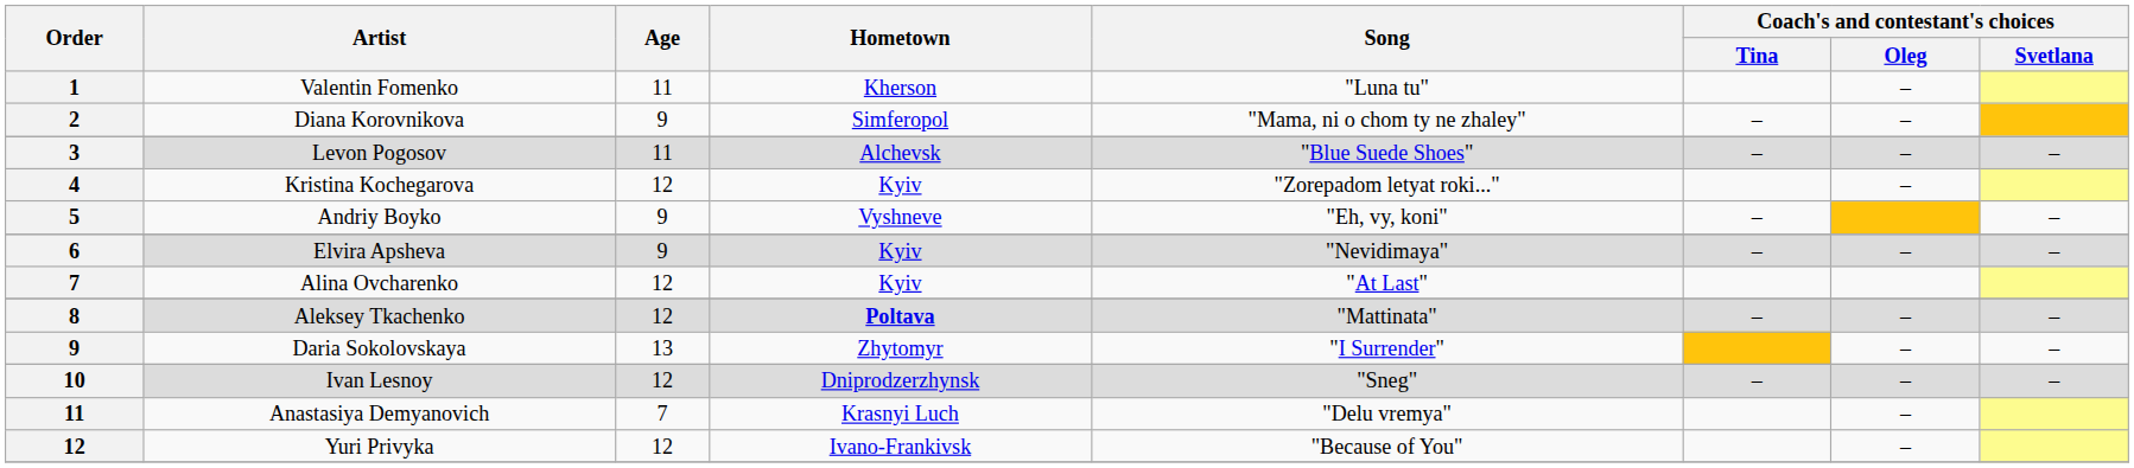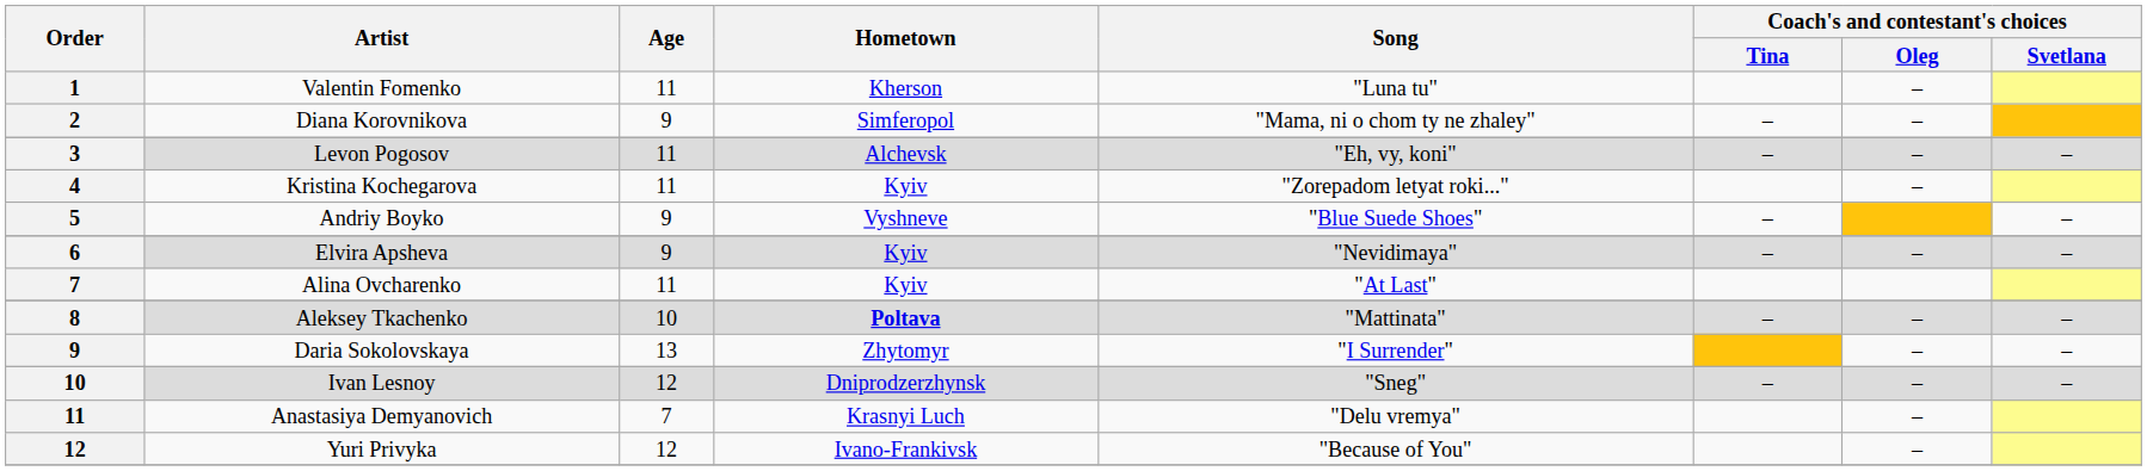Levon Pogosov | Song: "Blue Suede Shoes" -> "Eh, vy, koni"
Kristina Kochegarova | Age: 12 -> 11
Andriy Boyko | Song: "Eh, vy, koni" -> "Blue Suede Shoes"
Alina Ovcharenko | Age: 12 -> 11
Aleksey Tkachenko | Age: 12 -> 10
